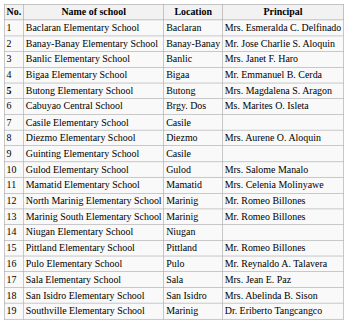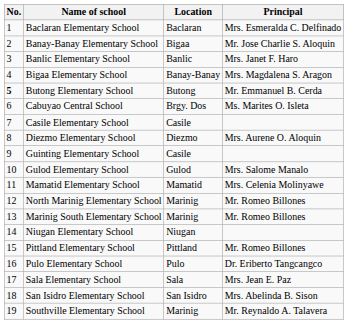Banay-Banay Elementary School | Location: Banay-Banay -> Bigaa
Bigaa Elementary School | Location: Bigaa -> Banay-Banay
Bigaa Elementary School | Principal: Mr. Emmanuel B. Cerda -> Mrs. Magdalena S. Aragon
Butong Elementary School | Principal: Mrs. Magdalena S. Aragon -> Mr. Emmanuel B. Cerda
Pulo Elementary School | Principal: Mr. Reynaldo A. Talavera -> Dr. Eriberto Tangcangco
Southville Elementary School | Principal: Dr. Eriberto Tangcangco -> Mr. Reynaldo A. Talavera
